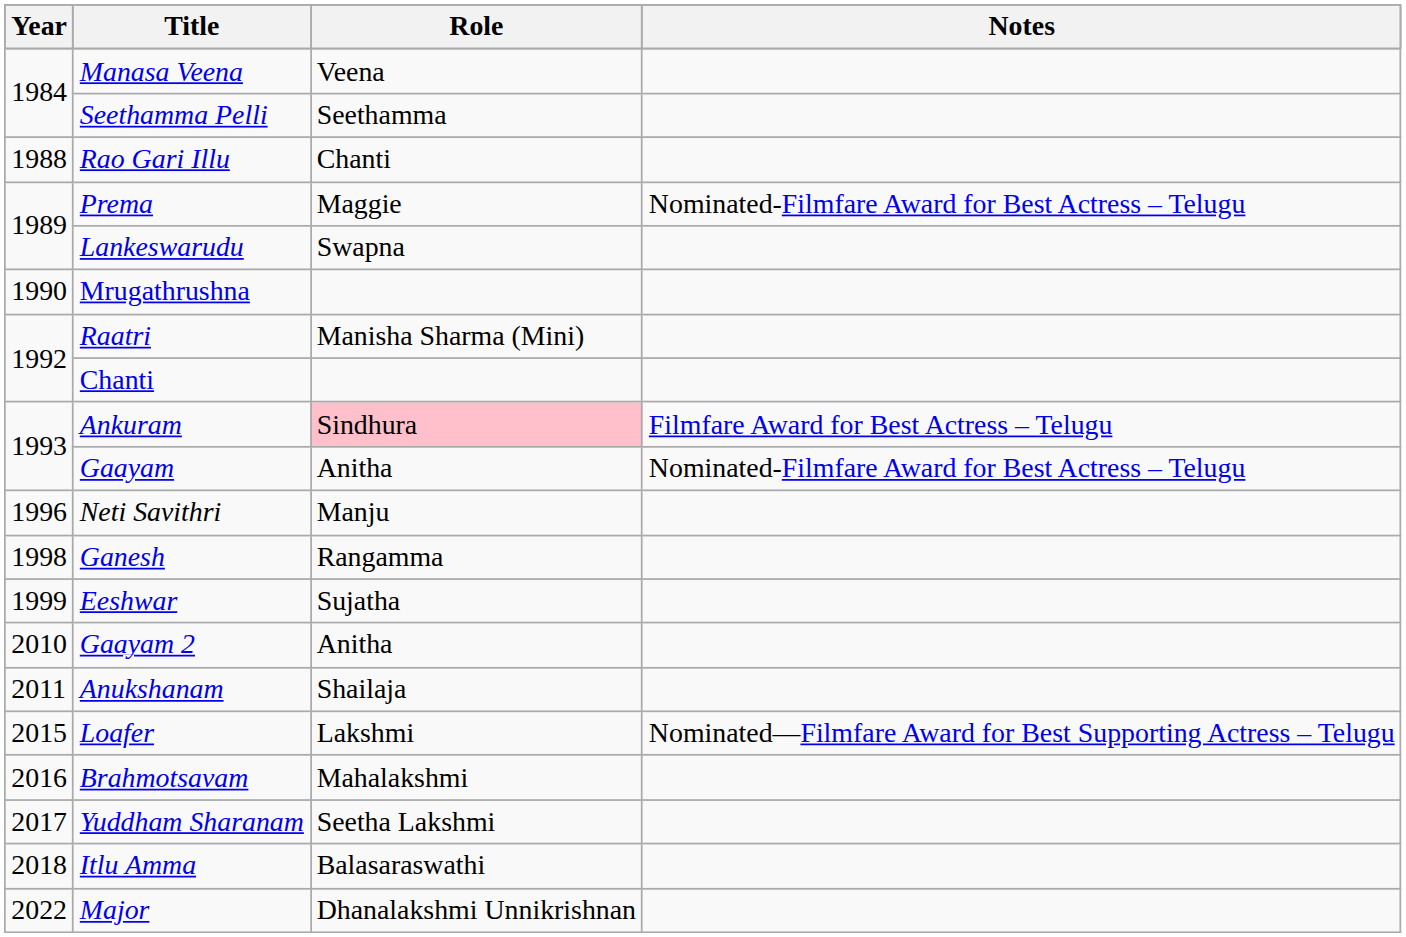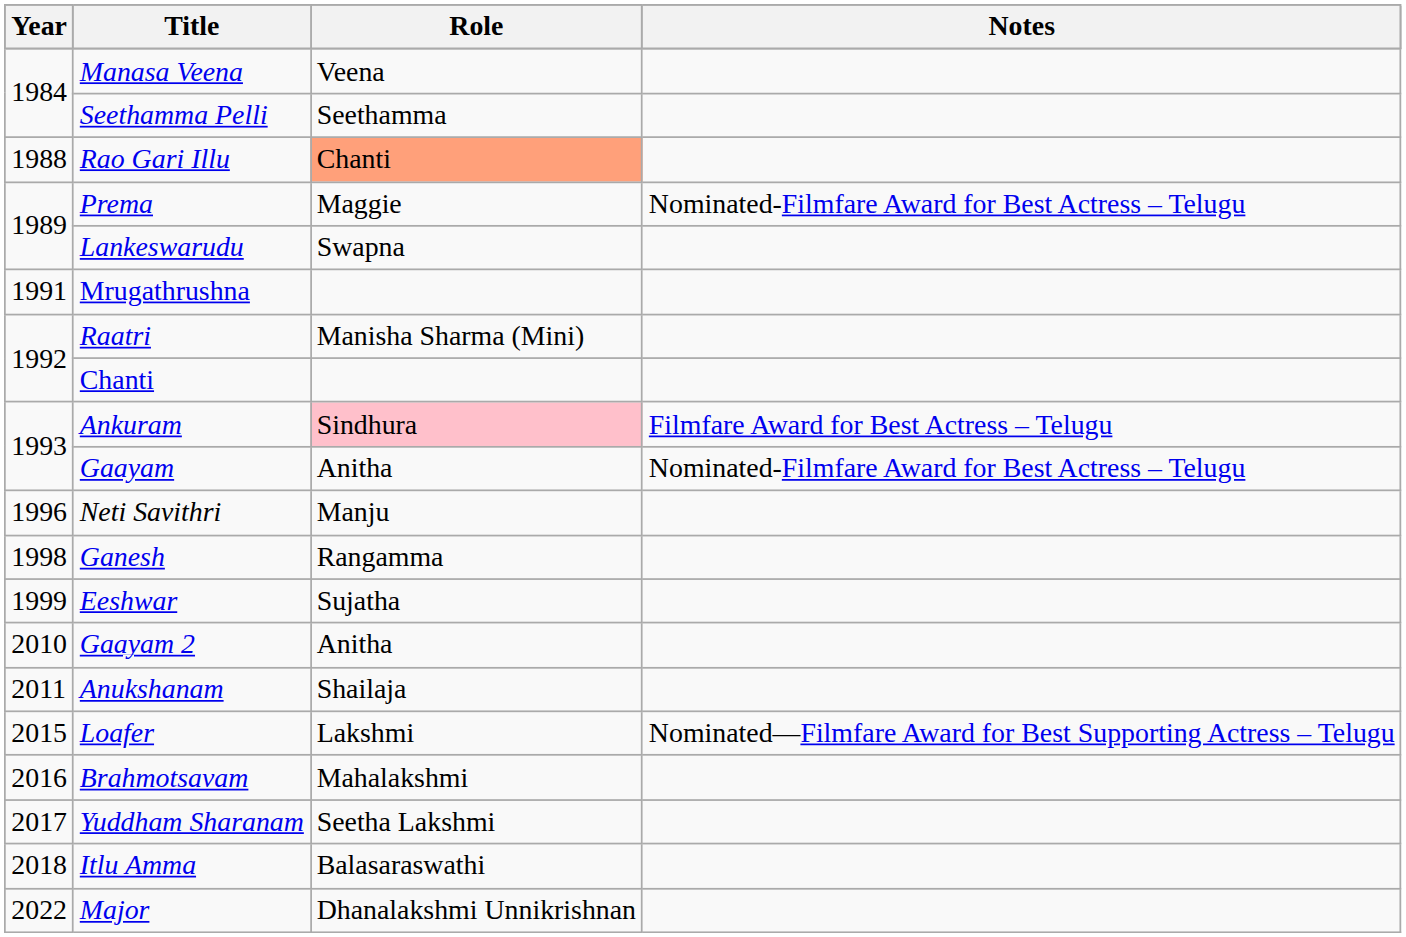Rao Gari Illu | Role: no background -> lightsalmon background
Mrugathrushna | Year: 1990 -> 1991
